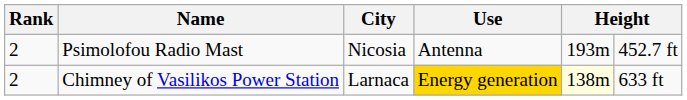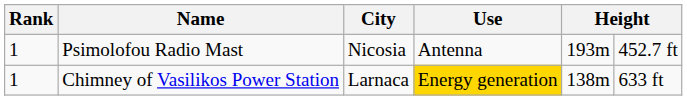Psimolofou Radio Mast | Rank: 2 -> 1
Chimney of Vasilikos Power Station | Rank: 2 -> 1
Chimney of Vasilikos Power Station | column 5: lightyellow background -> no background
